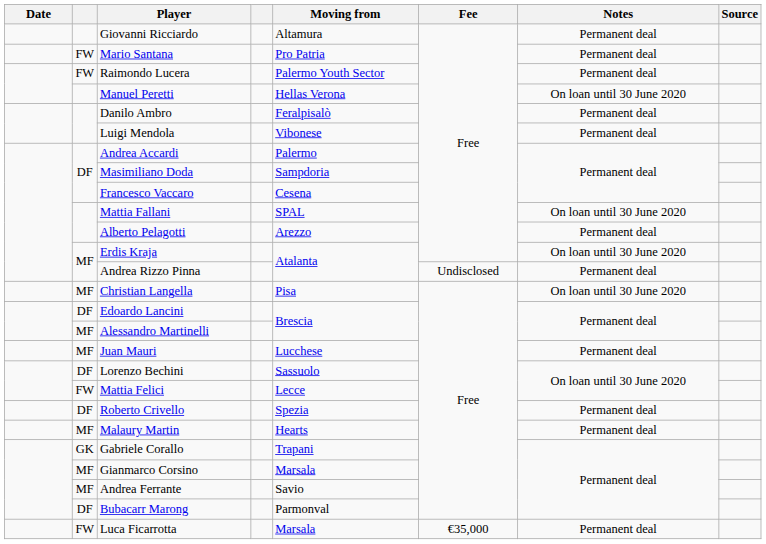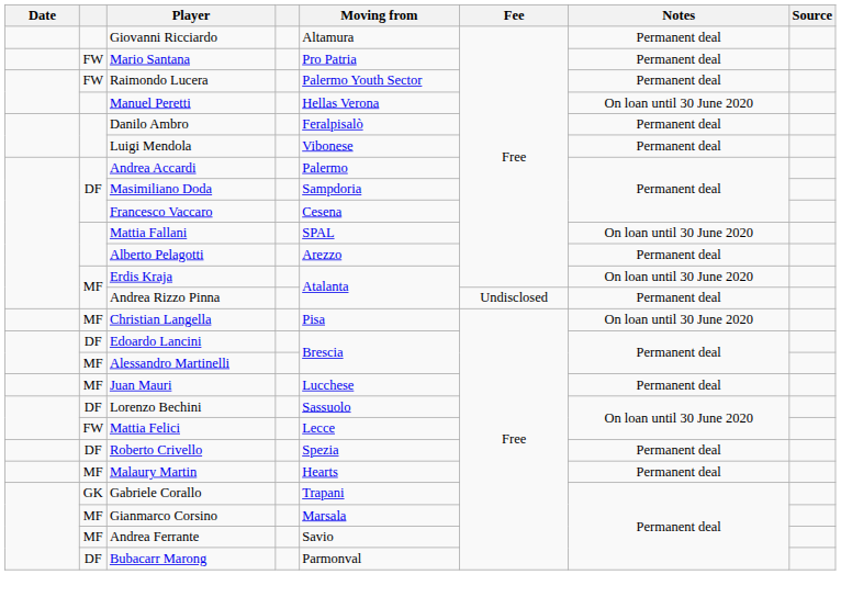- row: FW | Luca Ficarrotta | Marsala | €35,000 | Permanent deal
